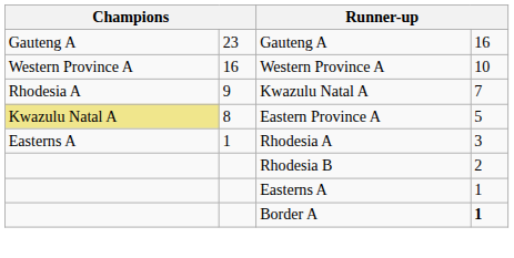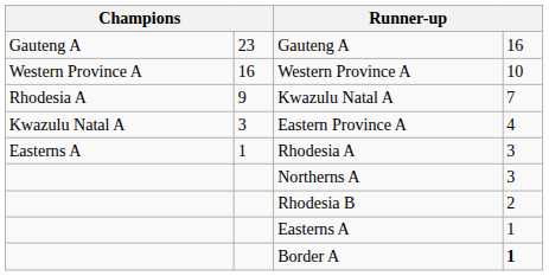Eastern Province A | column 1: khaki background -> no background
Eastern Province A | column 2: 8 -> 3
Eastern Province A | column 4: 5 -> 4
+ row: Northerns A | 3
